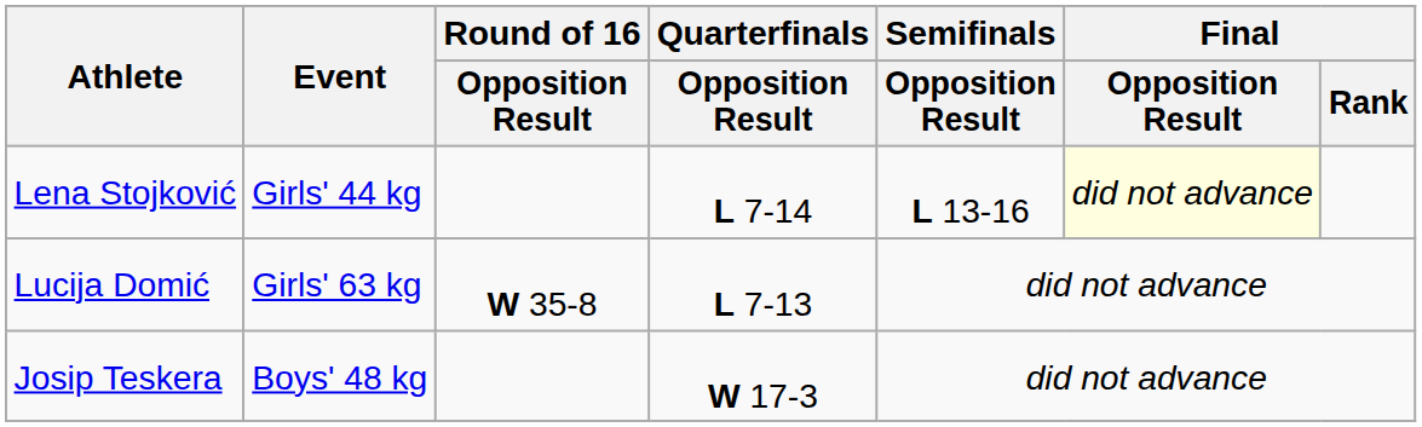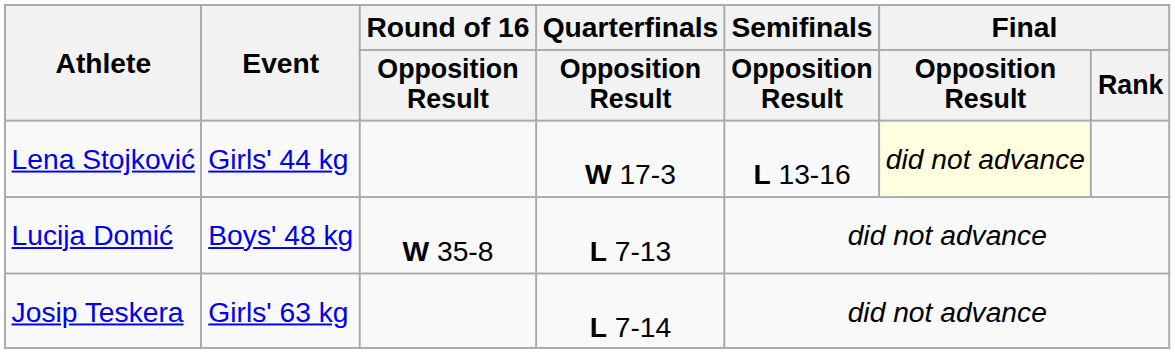Lena Stojković | Quarterfinals / Opposition Result: L 7-14 -> W 17-3
Lucija Domić | Event: Girls' 63 kg -> Boys' 48 kg
Josip Teskera | Event: Boys' 48 kg -> Girls' 63 kg
Josip Teskera | Quarterfinals / Opposition Result: W 17-3 -> L 7-14
